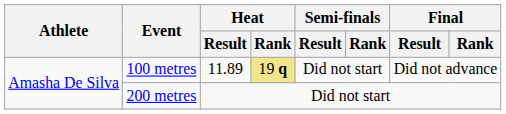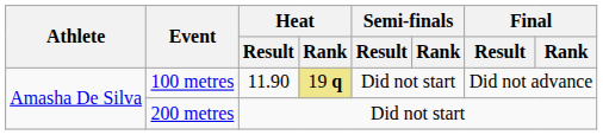100 metres | Heat / Result: 11.89 -> 11.90
